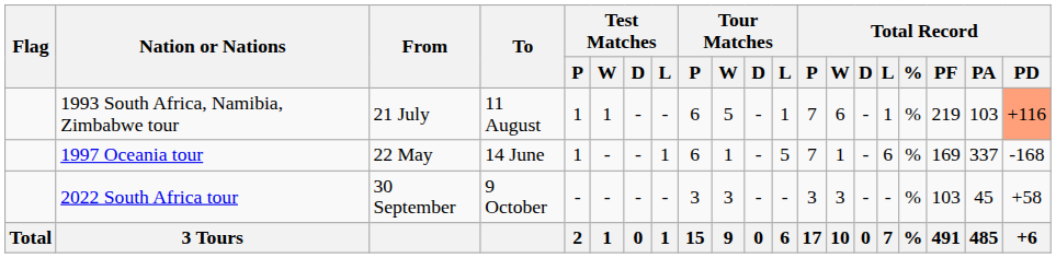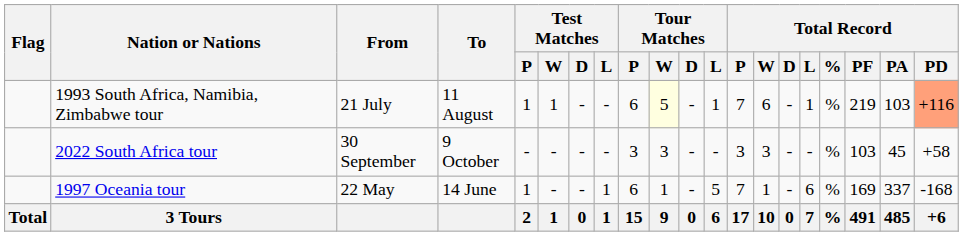1993 South Africa, Namibia, Zimbabwe tour | Tour Matches / W: no background -> lightyellow background
rows swapped: 1997 Oceania tour <-> 2022 South Africa tour
